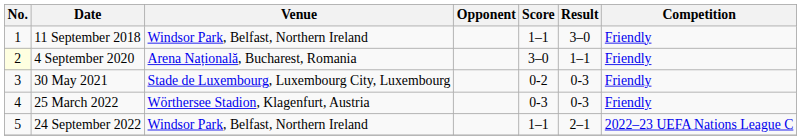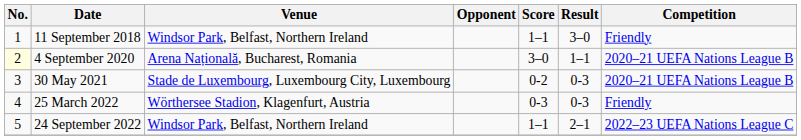4 September 2020 | Competition: Friendly -> 2020–21 UEFA Nations League B
30 May 2021 | Competition: Friendly -> 2020–21 UEFA Nations League B
